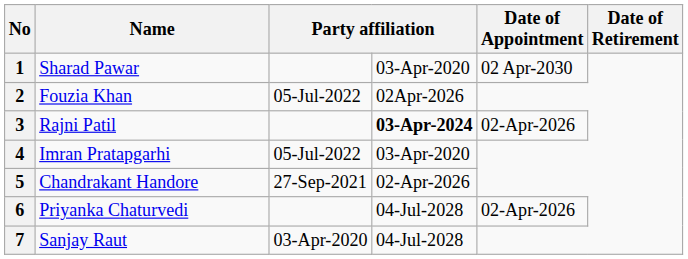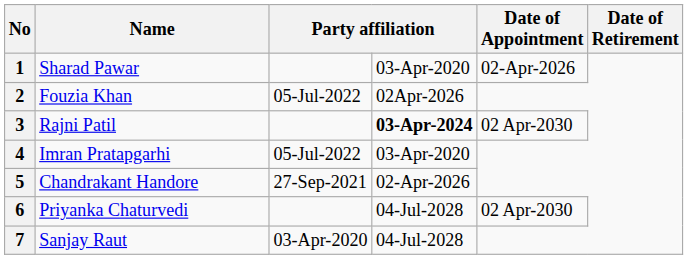1 | Date of Appointment: 02 Apr-2030 -> 02-Apr-2026
3 | Date of Appointment: 02-Apr-2026 -> 02 Apr-2030
6 | Date of Appointment: 02-Apr-2026 -> 02 Apr-2030
